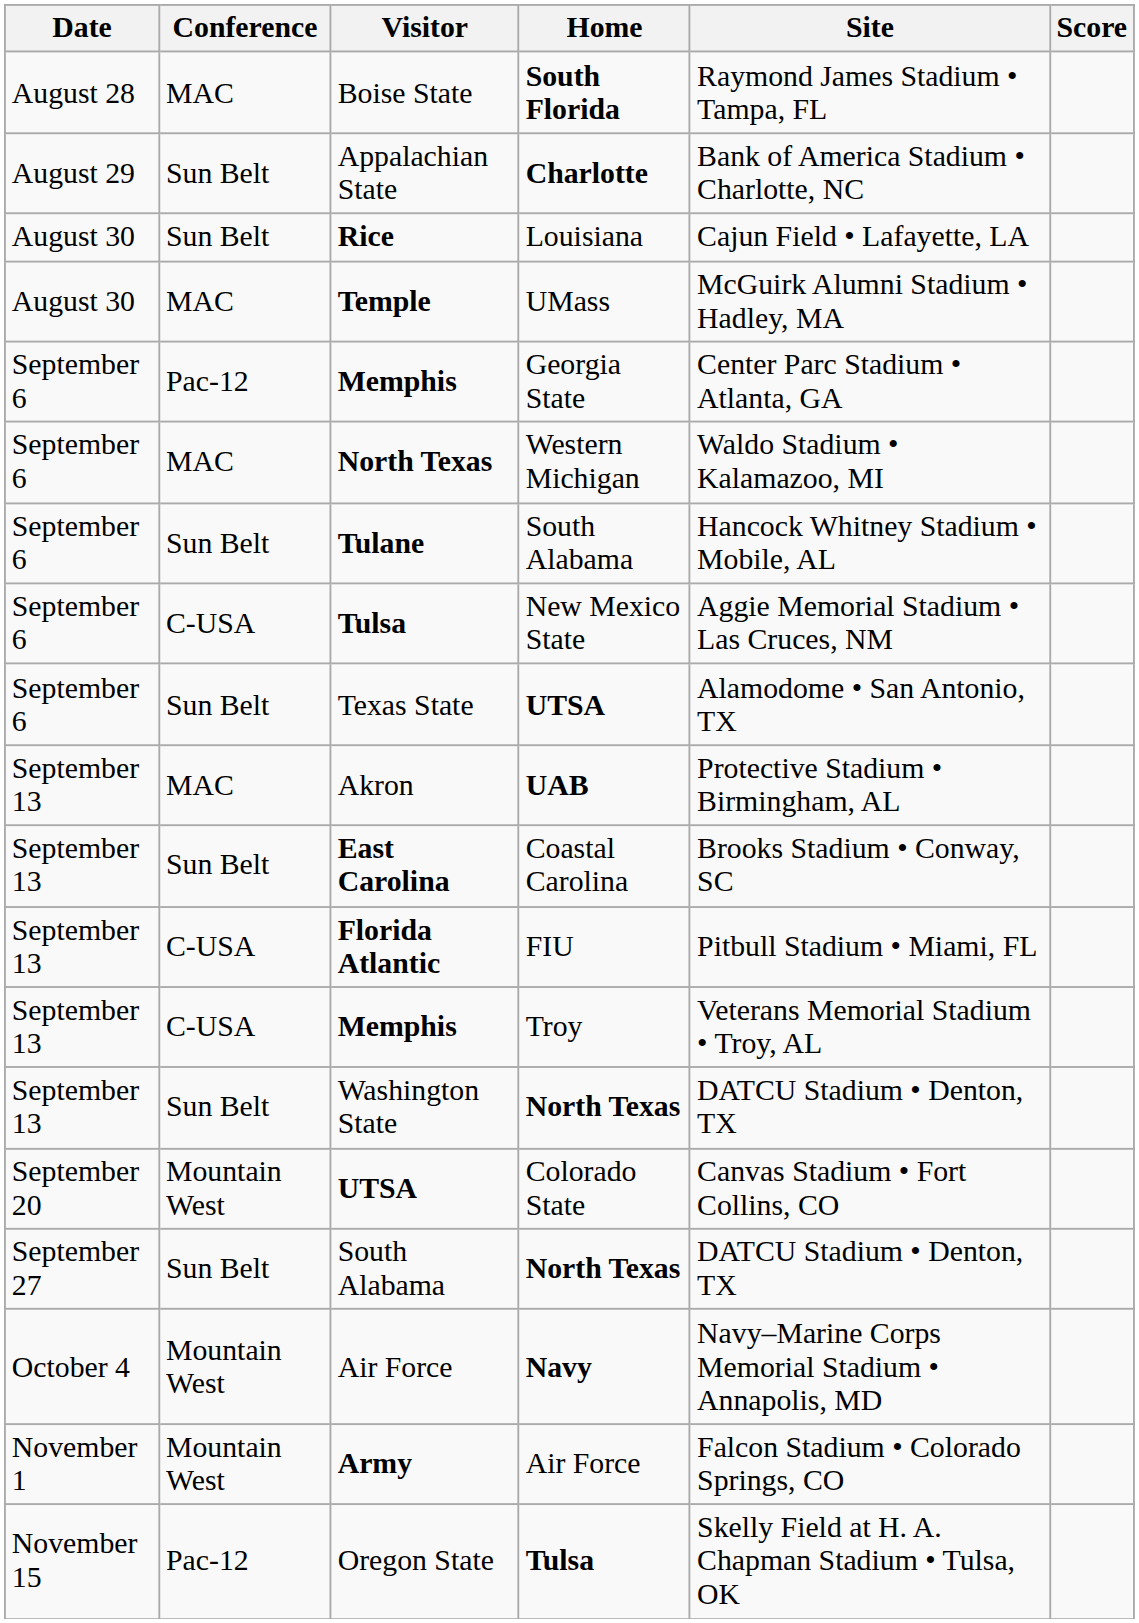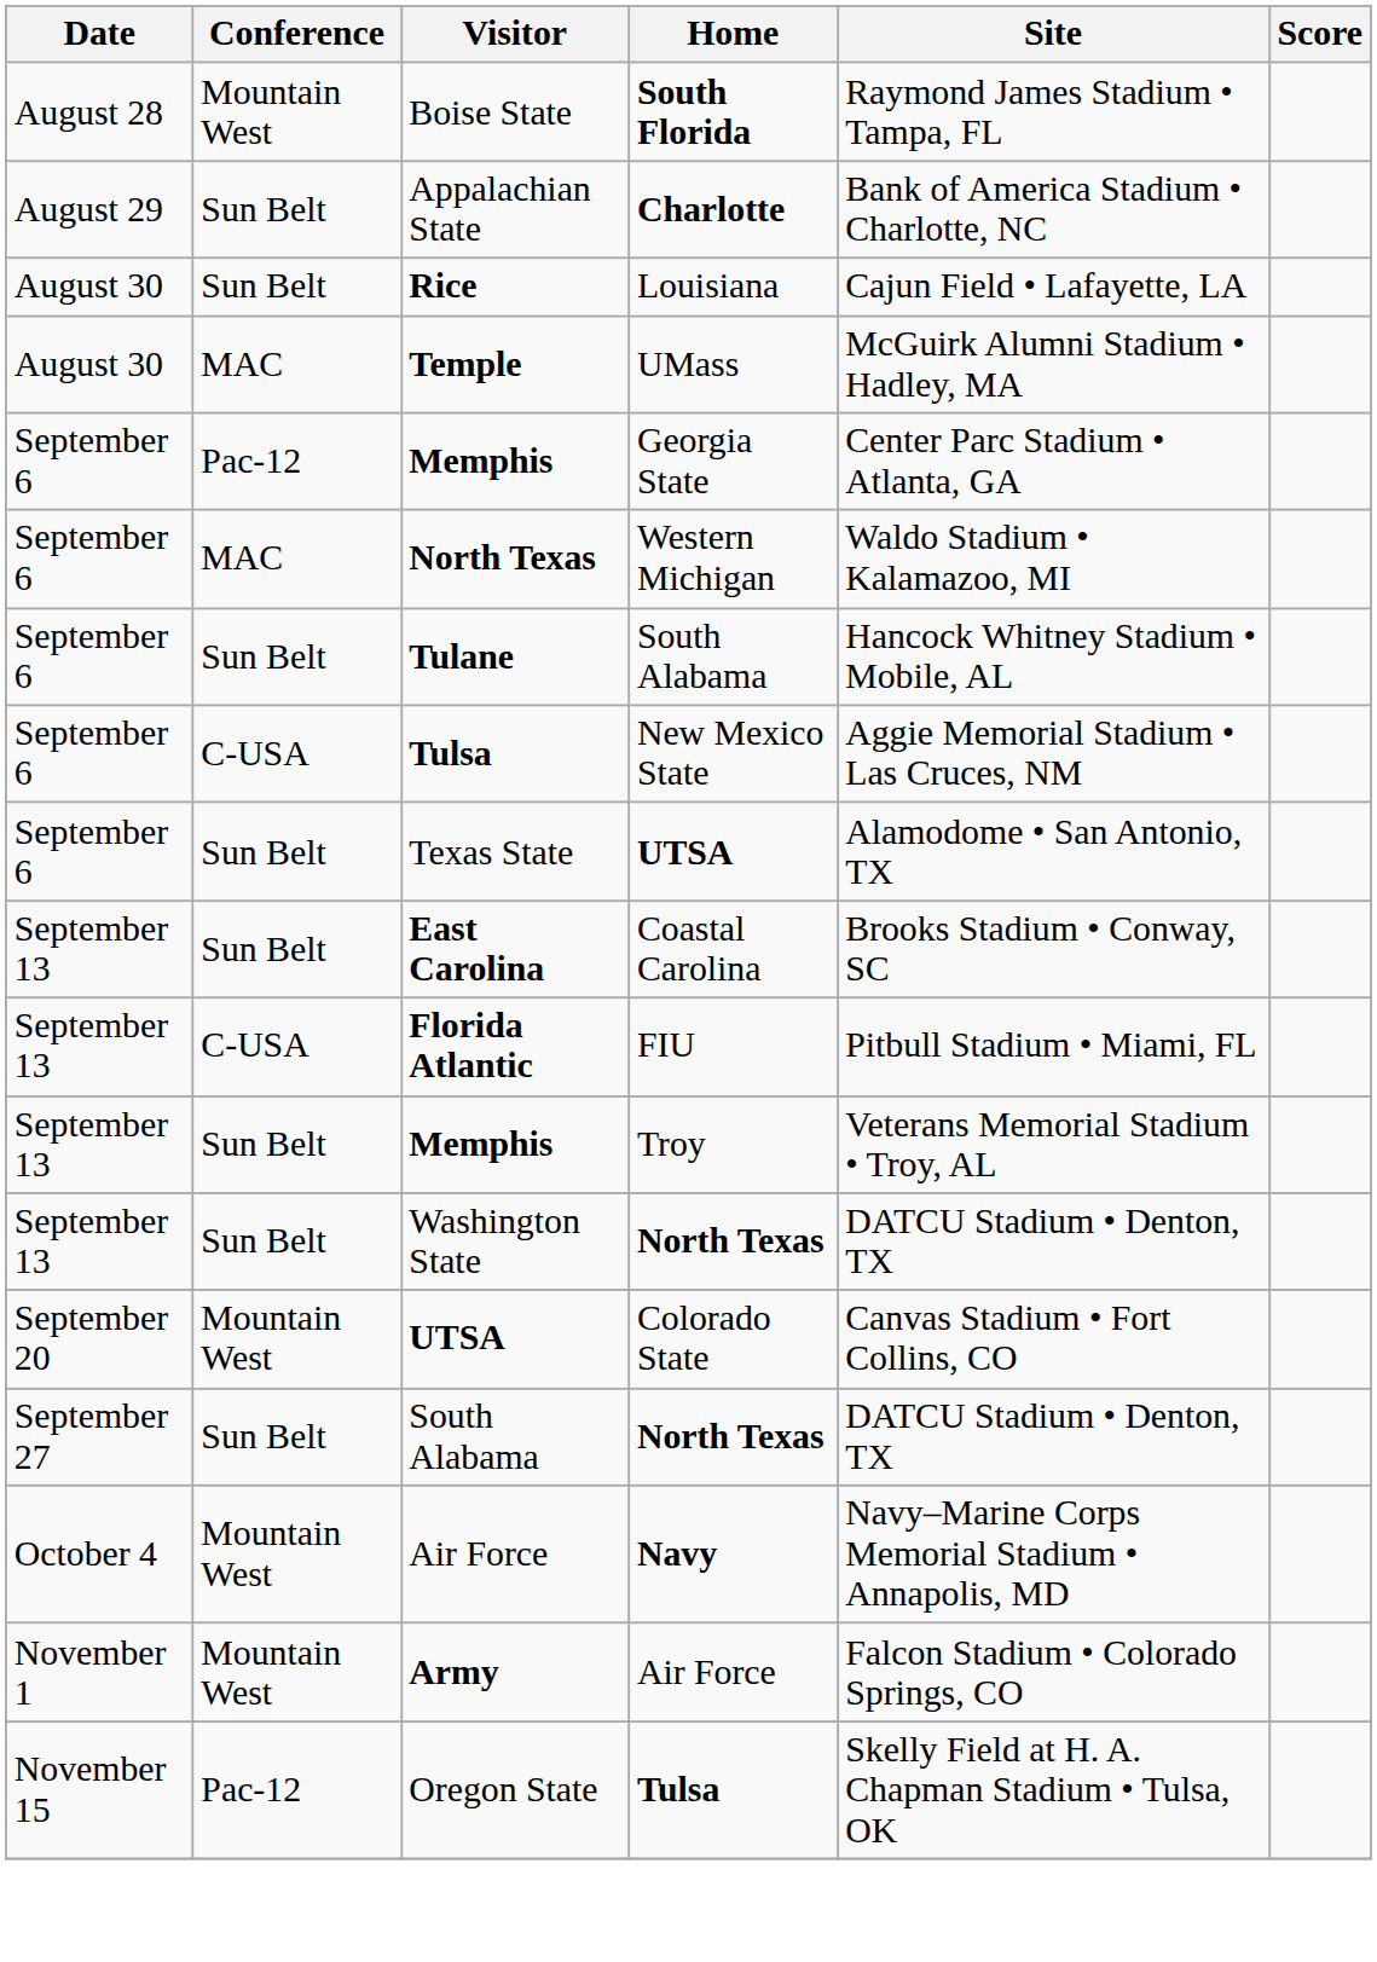Boise State | Conference: MAC -> Mountain West
- row: September 13 | MAC | Akron | UAB | Protective Stadium • Birmingham, AL
Memphis / Troy | Conference: C-USA -> Sun Belt
